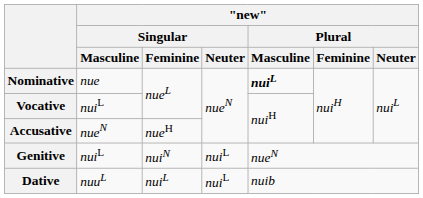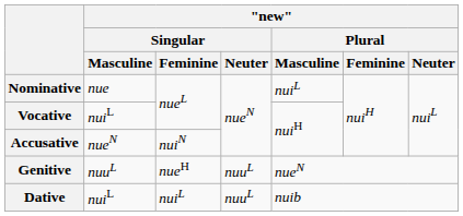Nominative | "new" / Plural / Masculine: bold -> normal
Accusative | "new" / Singular / Feminine: nueH -> nuiN
Genitive | "new" / Singular / Masculine: nuiL -> nuuL
Genitive | "new" / Singular / Feminine: nuiN -> nueH
Genitive | "new" / Singular / Neuter: nuiL -> nuuL
Dative | "new" / Singular / Masculine: nuuL -> nuiL
Dative | "new" / Singular / Neuter: nuiL -> nuuL
